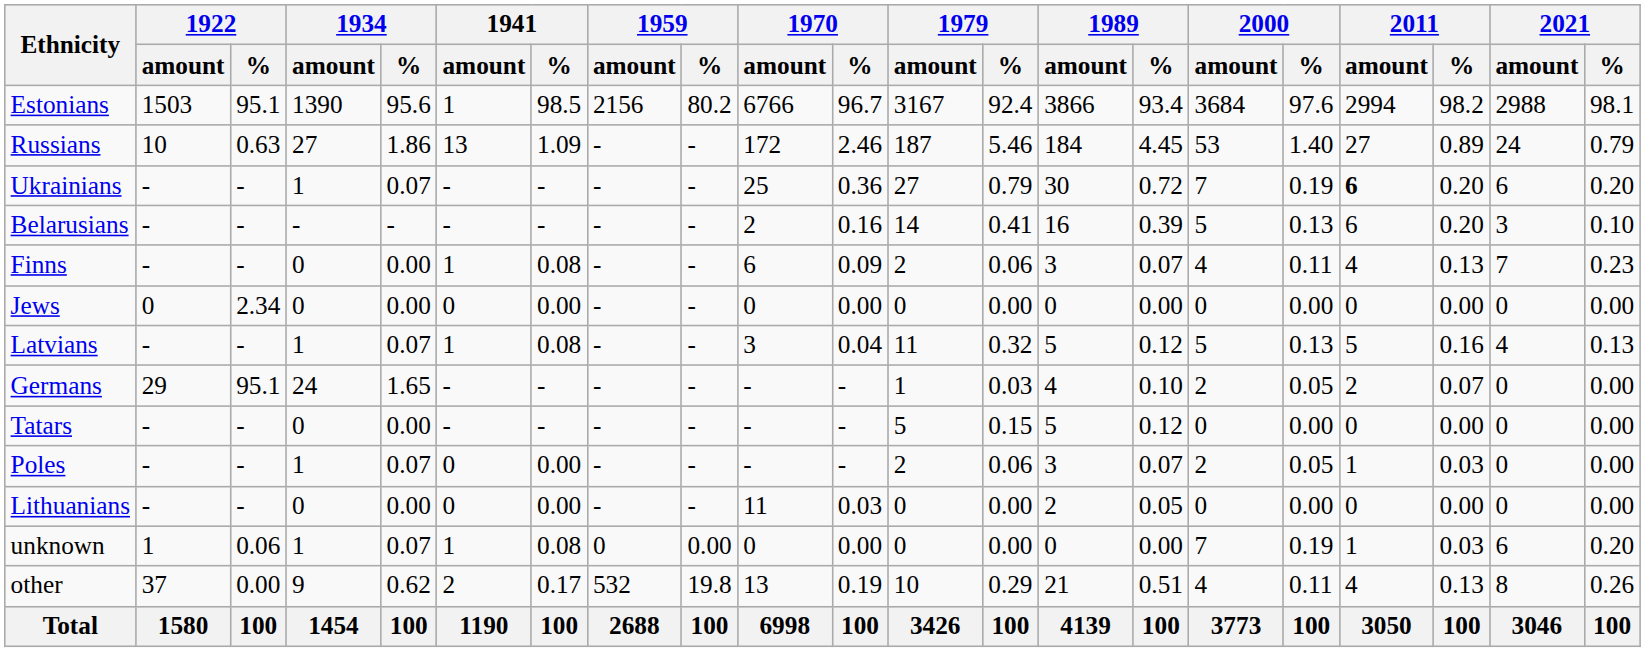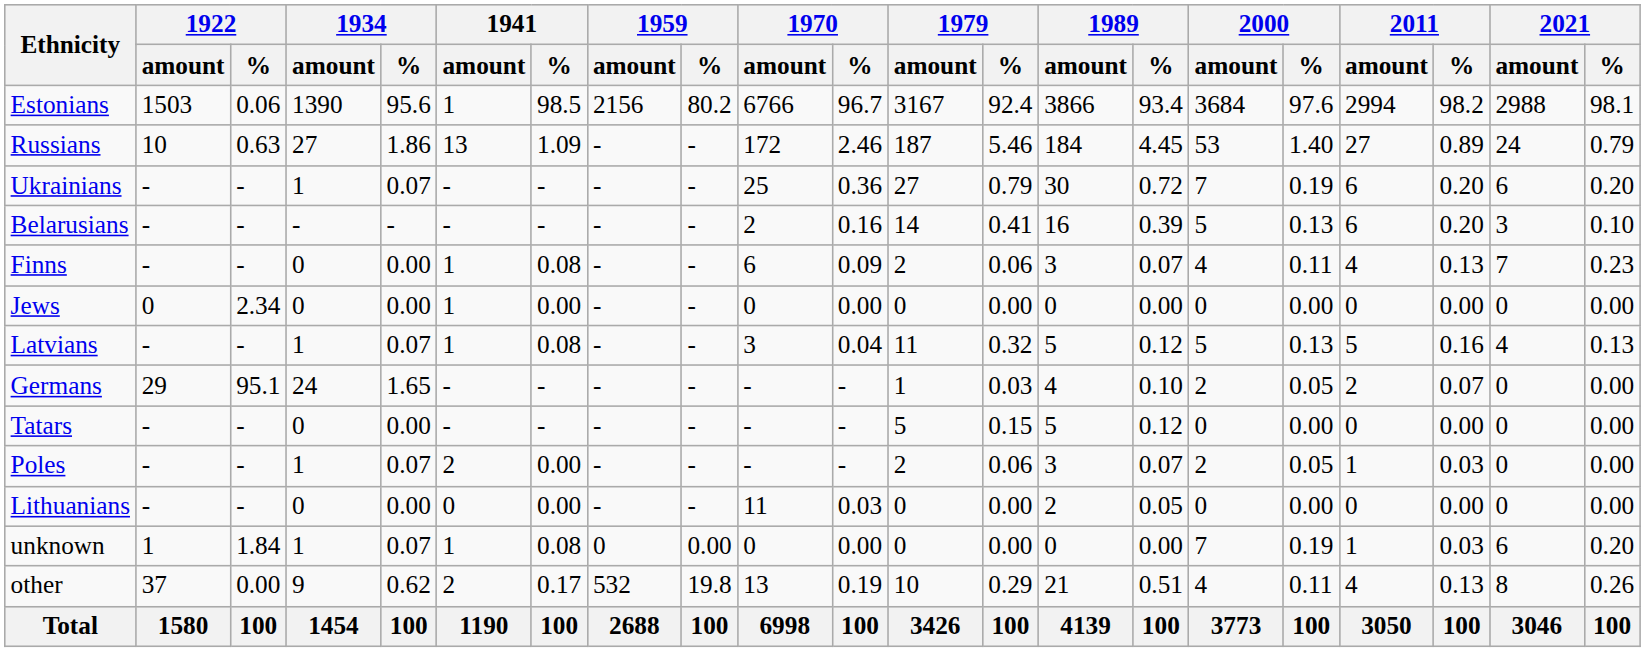Estonians | 1922 / %: 95.1 -> 0.06
Ukrainians | 2011 / amount: bold -> normal
Jews | 1941 / amount: 0 -> 1
Poles | 1941 / amount: 0 -> 2
unknown | 1922 / %: 0.06 -> 1.84
